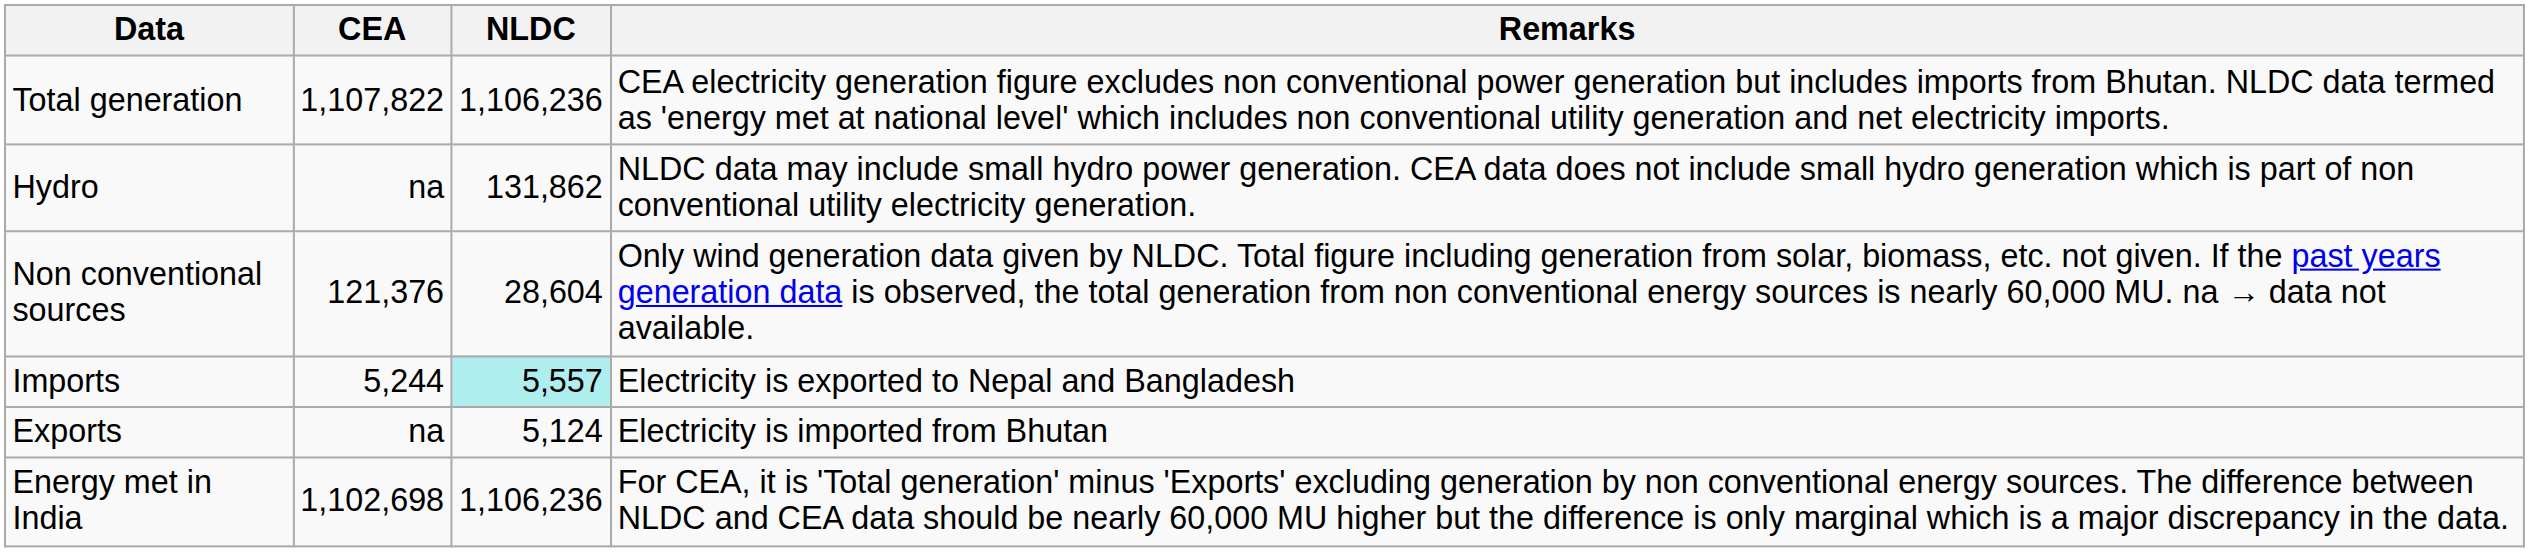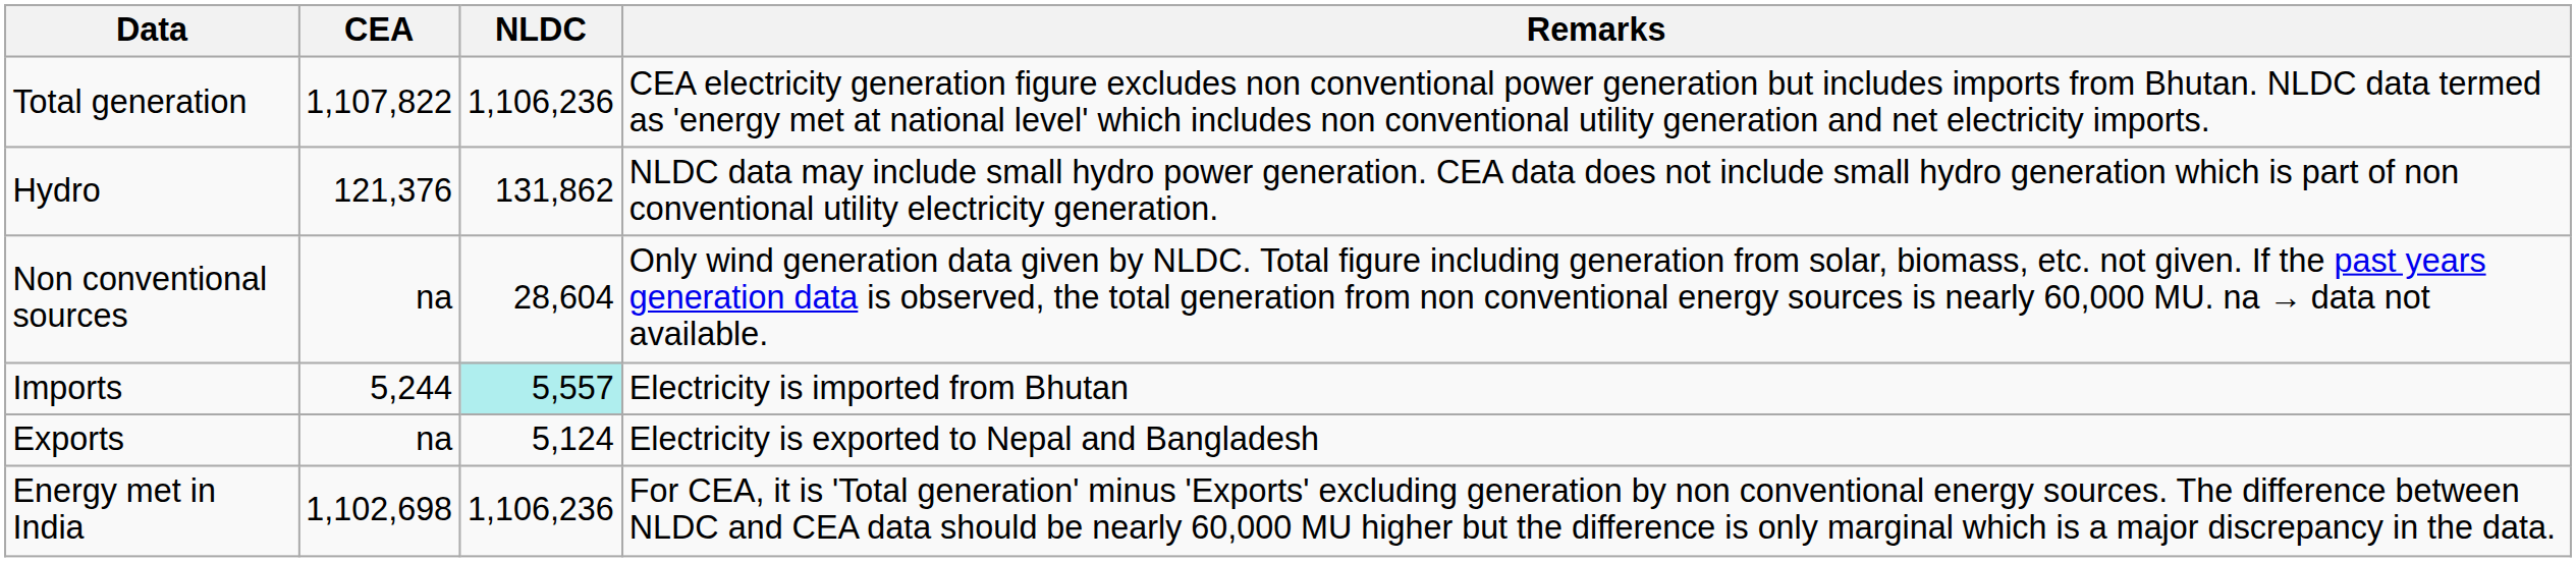Hydro | CEA: na -> 121,376
Non conventional sources | CEA: 121,376 -> na
Imports | Remarks: Electricity is exported to Nepal and Bangladesh -> Electricity is imported from Bhutan
Exports | Remarks: Electricity is imported from Bhutan -> Electricity is exported to Nepal and Bangladesh
